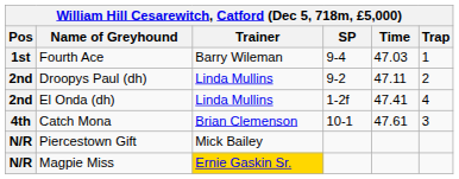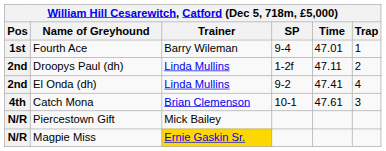Fourth Ace | Time: 47.03 -> 47.01
Droopys Paul (dh) | SP: 9-2 -> 1-2f
El Onda (dh) | SP: 1-2f -> 9-2
